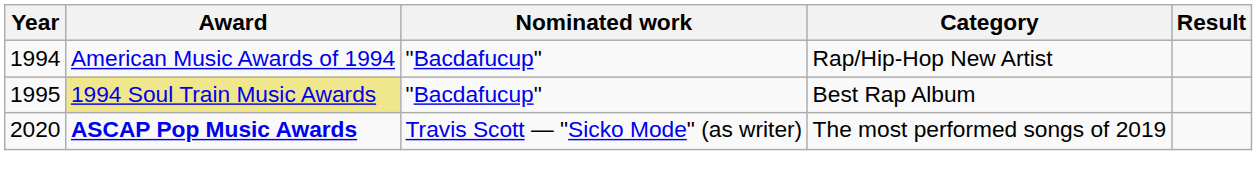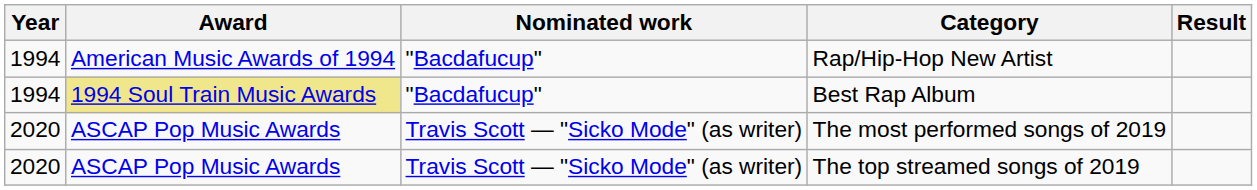Best Rap Album | Year: 1995 -> 1994
The most performed songs of 2019 | Award: bold -> normal
+ row: 2020 | ASCAP Pop Music Awards | Travis Scott — "Sicko Mode" (as writer) | The top streamed songs of 2019
